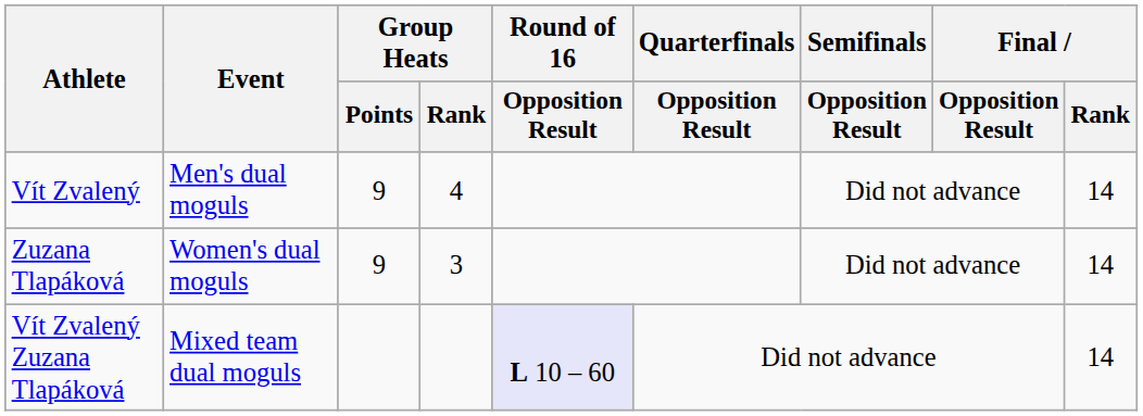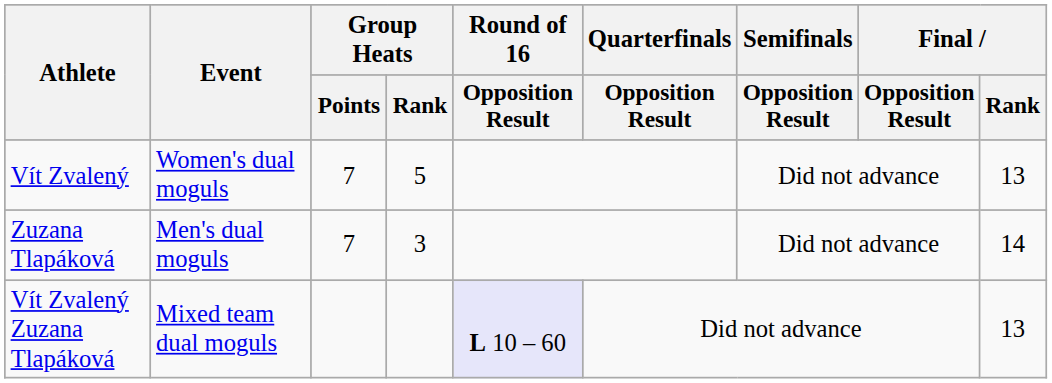Vít Zvalený | Event: Men's dual moguls -> Women's dual moguls
Vít Zvalený | Group Heats / Points: 9 -> 7
Vít Zvalený | Group Heats / Rank: 4 -> 5
Vít Zvalený | Final / Rank: 14 -> 13
Zuzana Tlapáková | Event: Women's dual moguls -> Men's dual moguls
Zuzana Tlapáková | Group Heats / Points: 9 -> 7
Vít Zvalený Zuzana Tlapáková | Final / Rank: 14 -> 13
